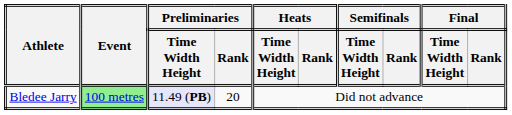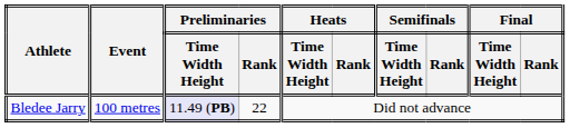Bledee Jarry | Event: lightgreen background -> no background
Bledee Jarry | Preliminaries / Rank: 20 -> 22
